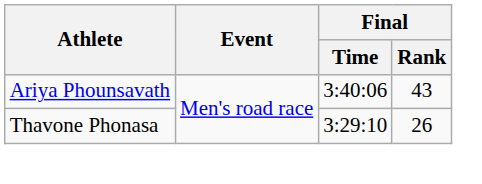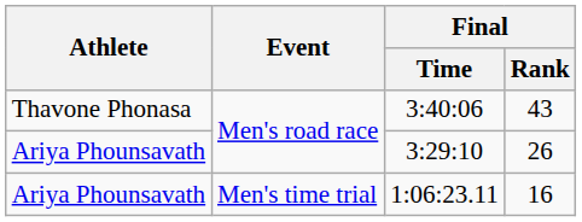3:40:06 | Athlete: Ariya Phounsavath -> Thavone Phonasa
3:29:10 | Athlete: Thavone Phonasa -> Ariya Phounsavath
+ row: Ariya Phounsavath | Men's time trial | 1:06:23.11 | 16
